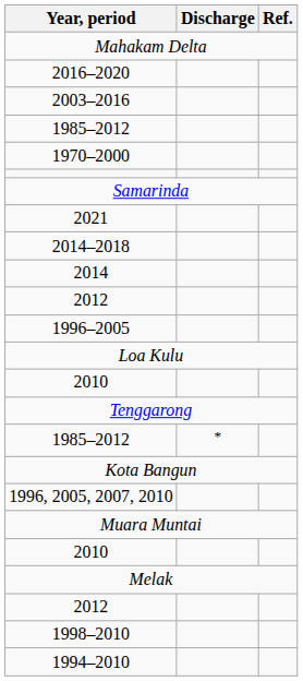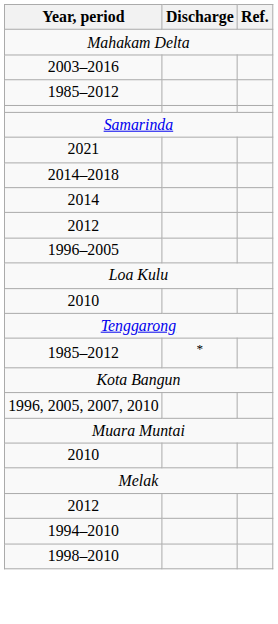- row: 2016–2020
- row: 1970–2000
rows swapped: 1998–2010 <-> 1994–2010
